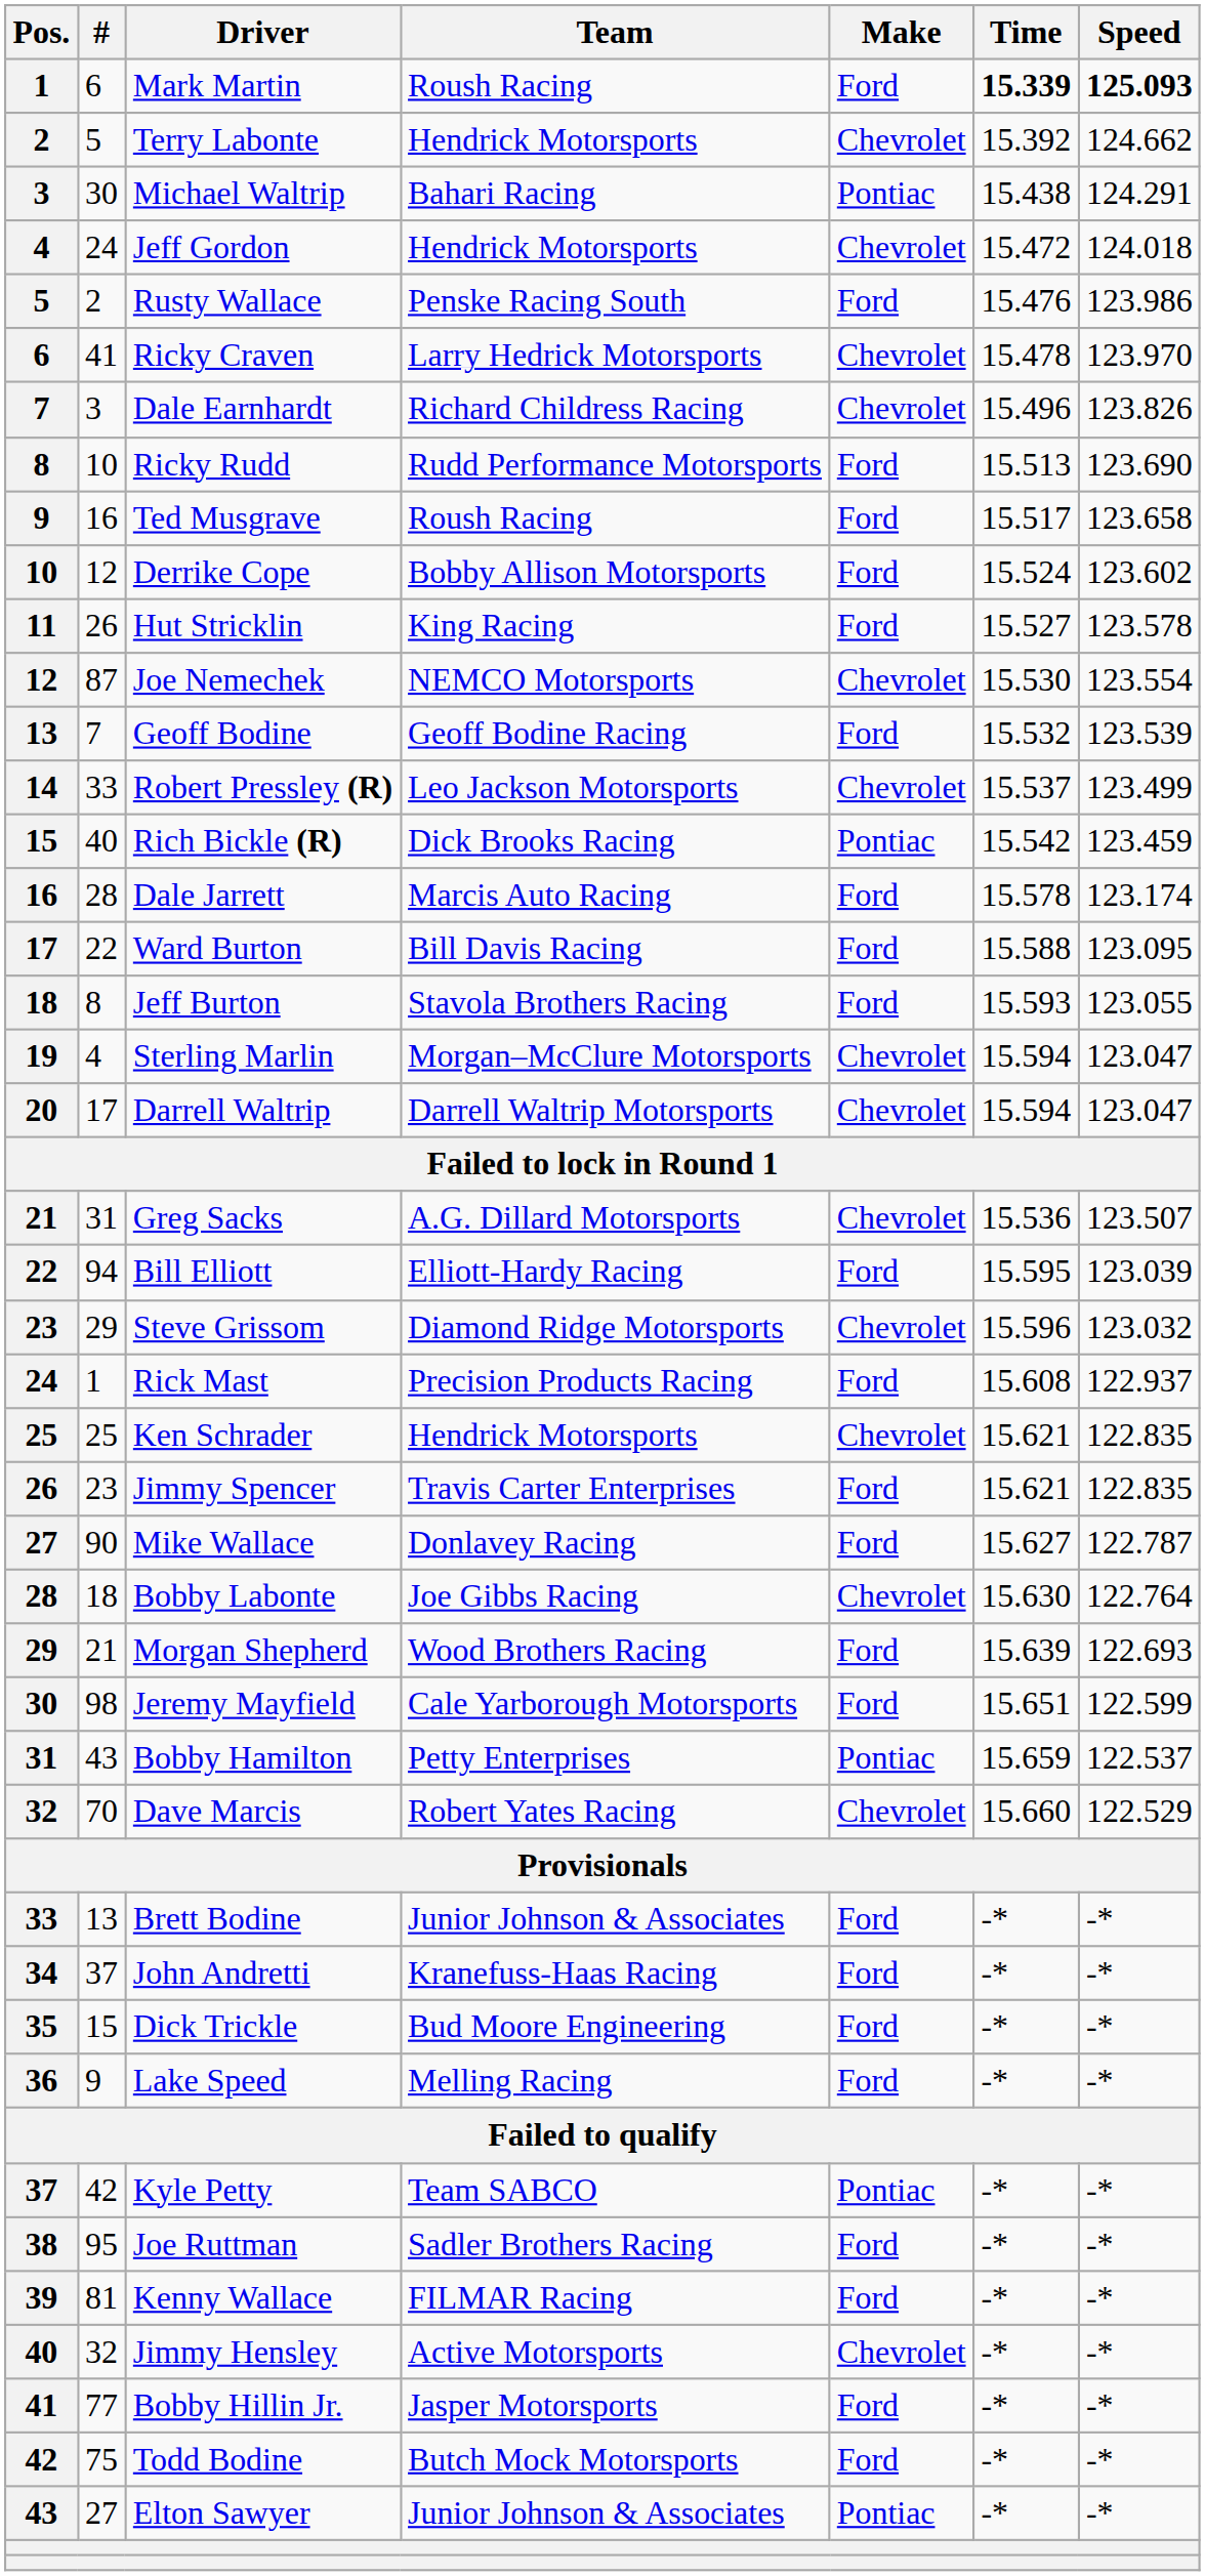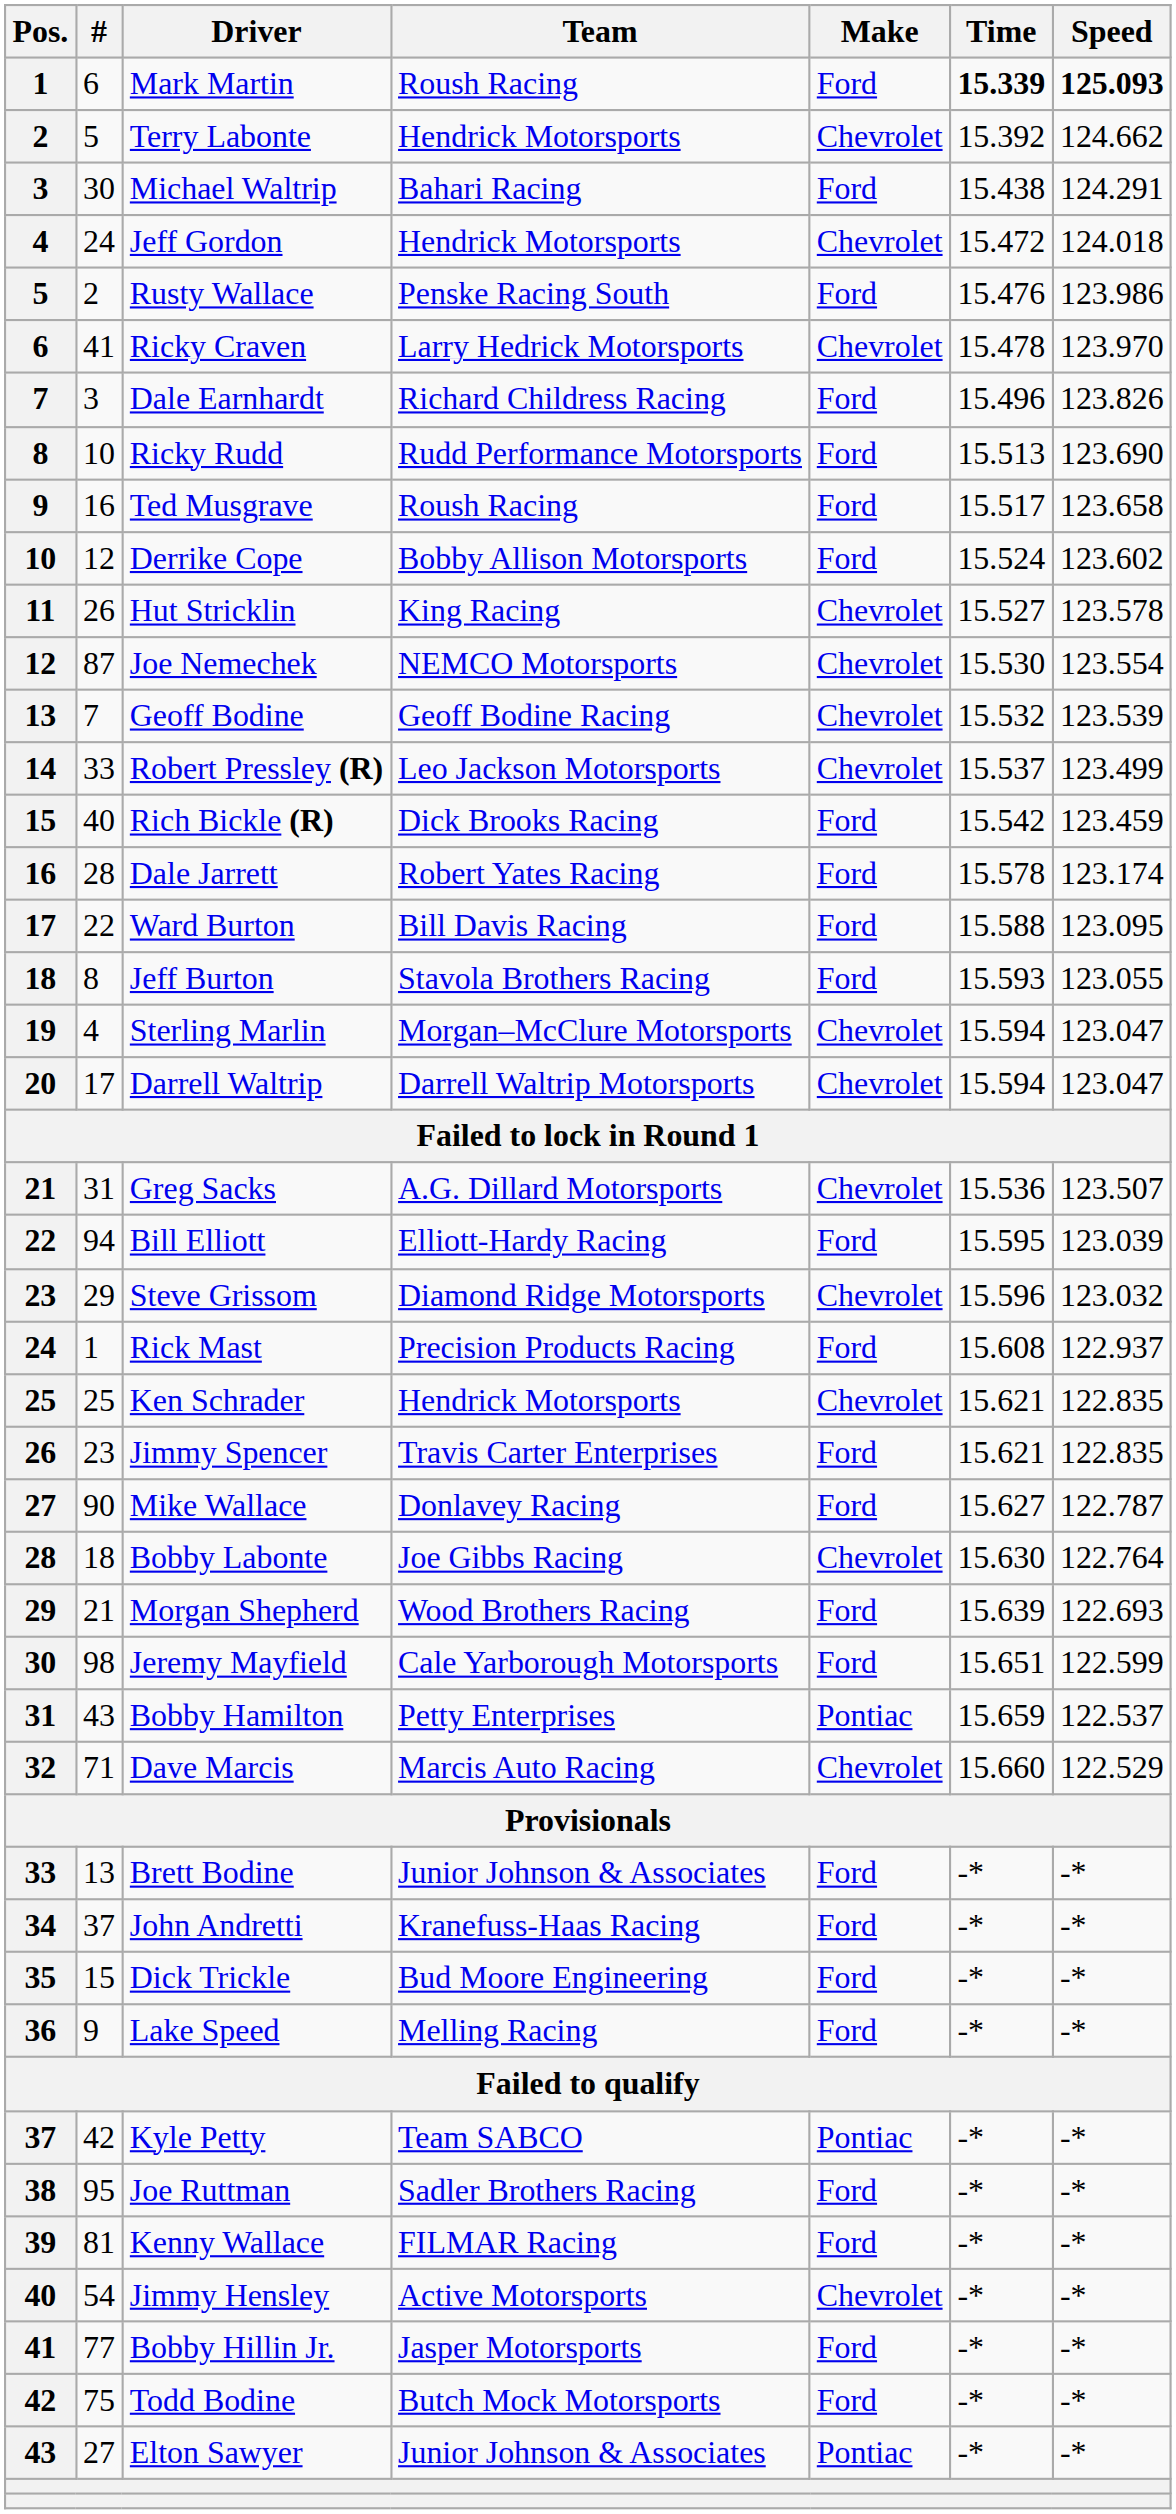Michael Waltrip | Make: Pontiac -> Ford
Dale Earnhardt | Make: Chevrolet -> Ford
Hut Stricklin | Make: Ford -> Chevrolet
Geoff Bodine | Make: Ford -> Chevrolet
Rich Bickle (R) | Make: Pontiac -> Ford
Dale Jarrett | Team: Marcis Auto Racing -> Robert Yates Racing
Dave Marcis | #: 70 -> 71
Dave Marcis | Team: Robert Yates Racing -> Marcis Auto Racing
Jimmy Hensley | #: 32 -> 54
